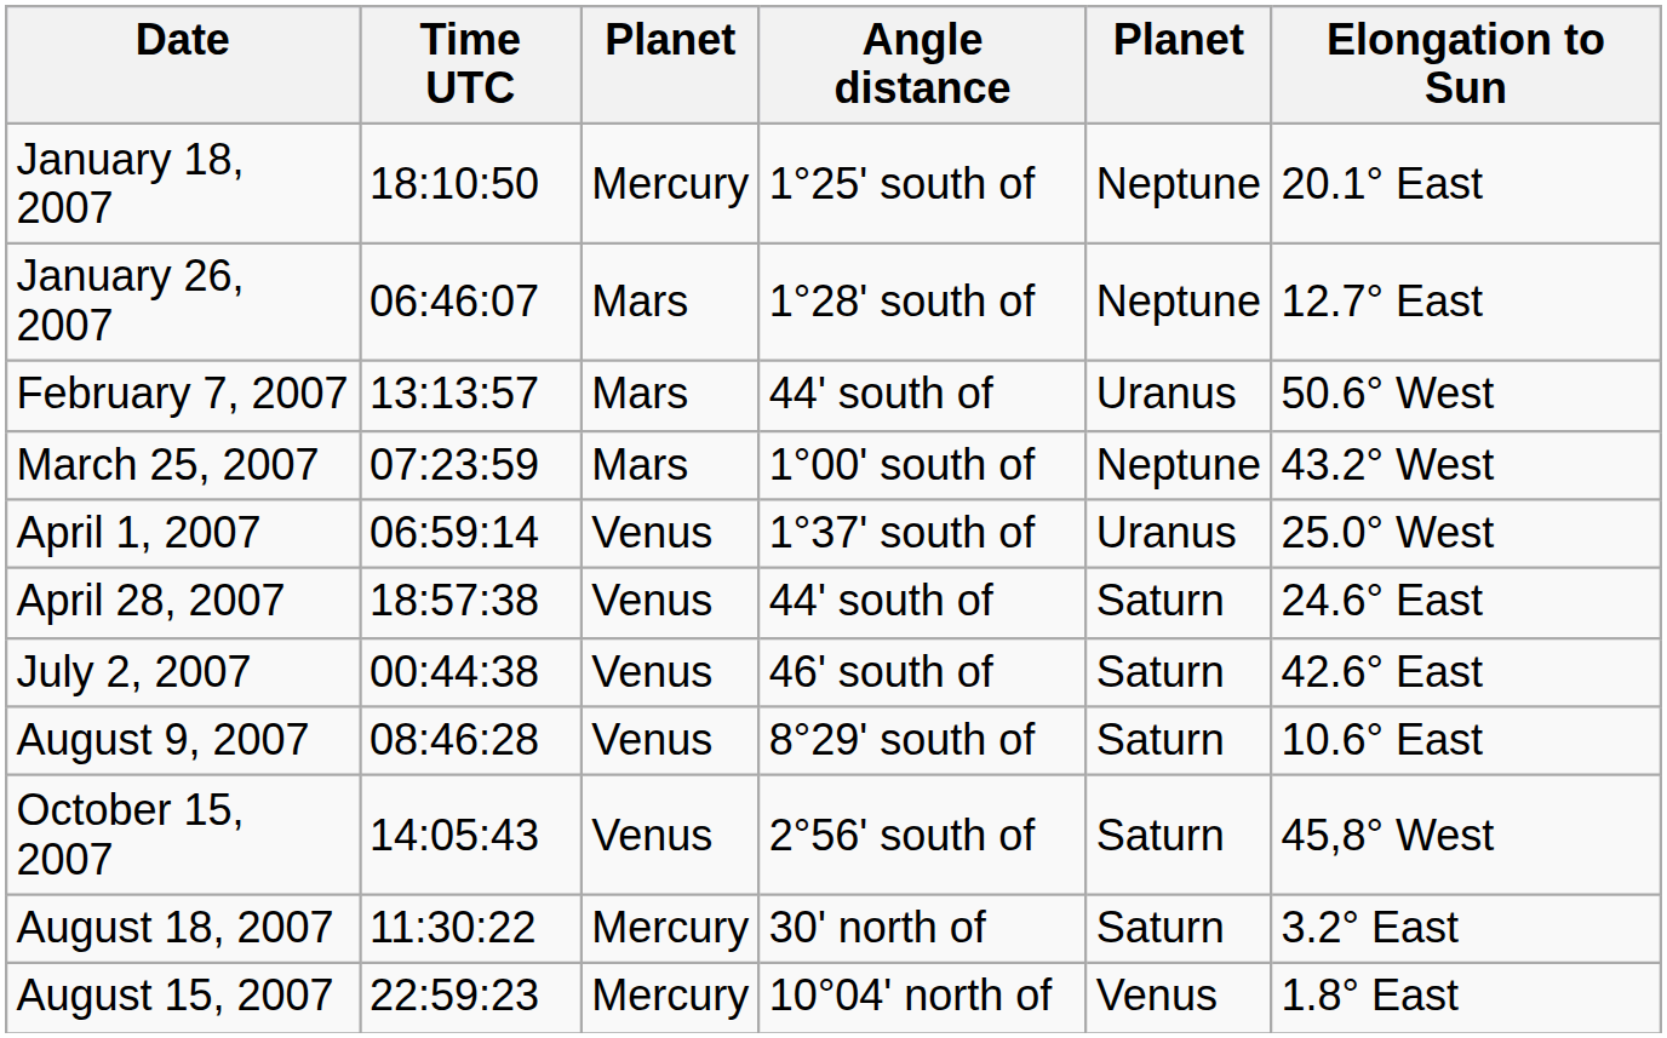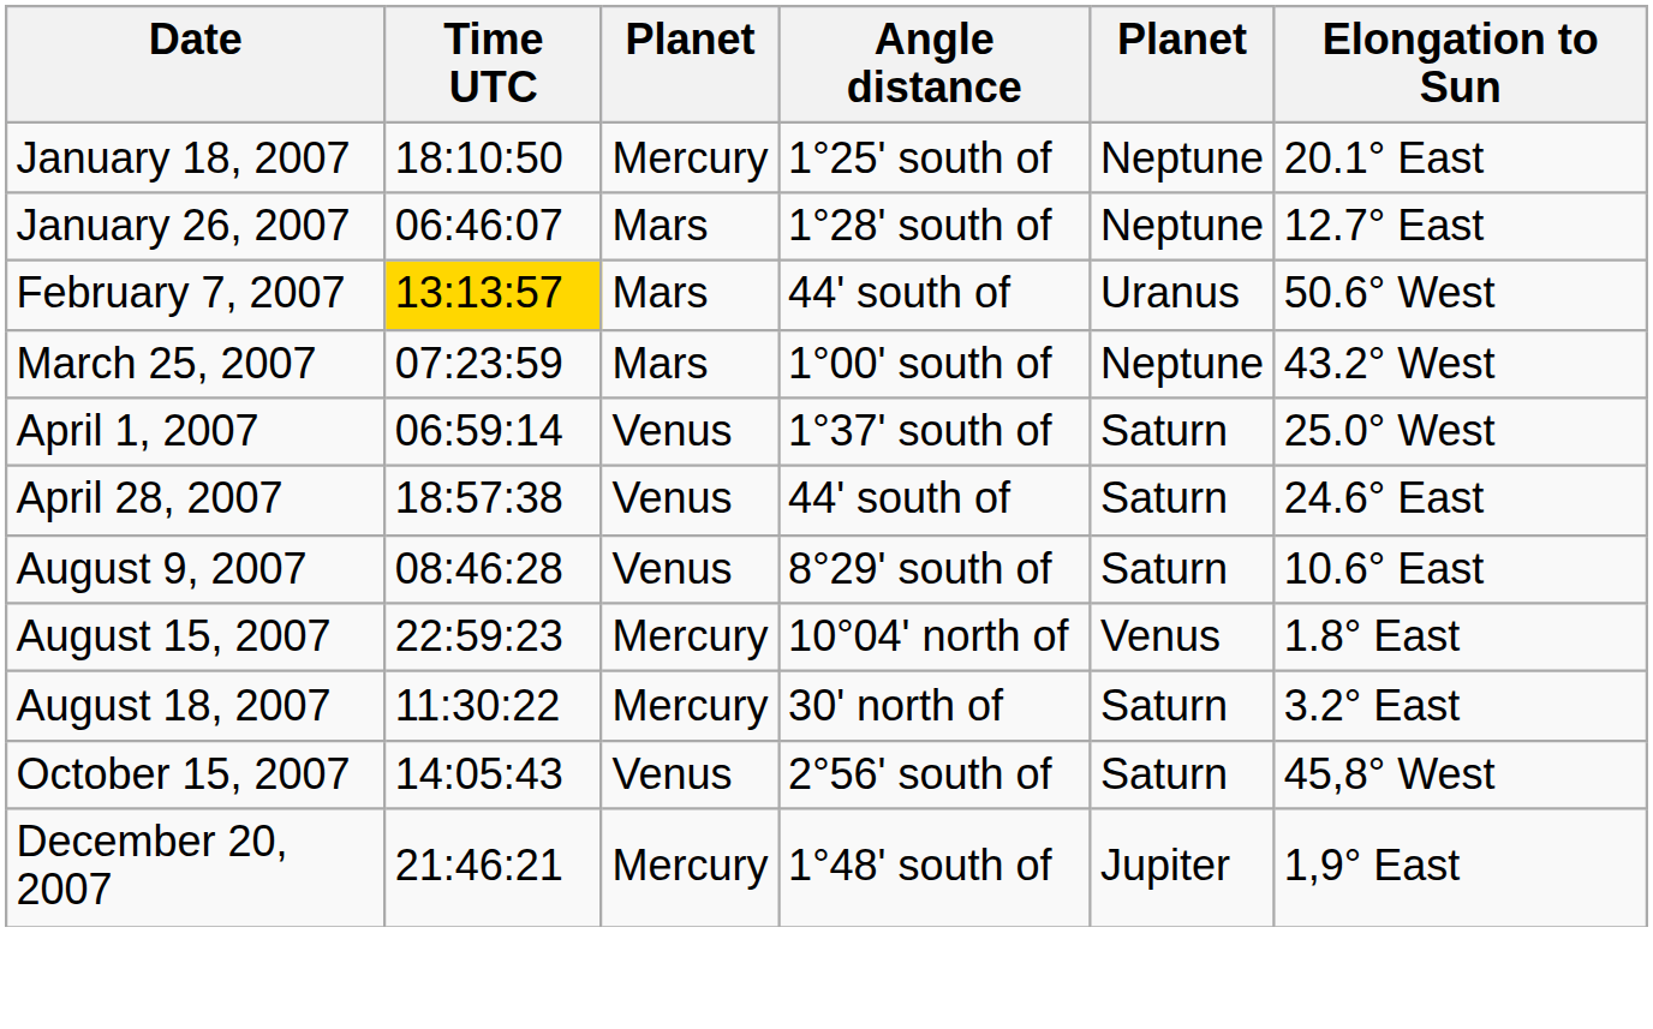February 7, 2007 | Time UTC: no background -> gold background
April 1, 2007 | column 5: Uranus -> Saturn
- row: July 2, 2007 | 00:44:38 | Venus | 46' south of | Saturn | 42.6° East
rows swapped: August 15, 2007 <-> October 15, 2007
+ row: December 20, 2007 | 21:46:21 | Mercury | 1°48' south of | Jupiter | 1,9° East
